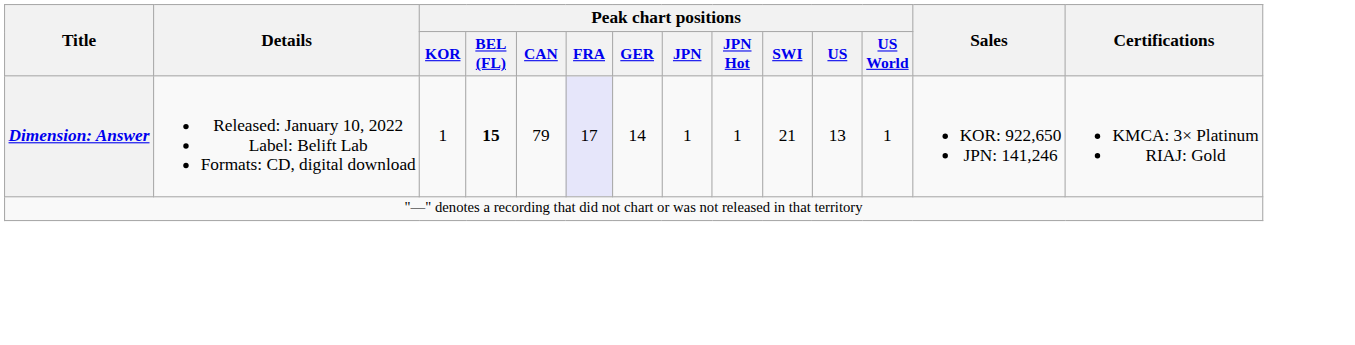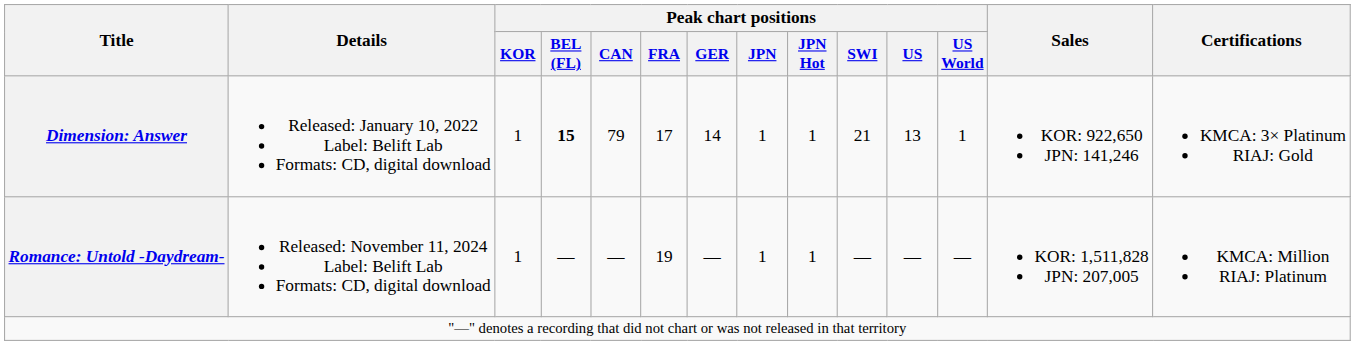Dimension: Answer | Peak chart positions / FRA: lavender background -> no background
+ row: Romance: Untold -Daydream- | Released: November 11, 2024 Label: Belift Lab Formats: CD, digital download | 1 | — | — | 19 | — | 1 | 1 | — | — | — | KOR: 1,511,828 JPN: 207,005 | KMCA: Million RIAJ: Platinum
